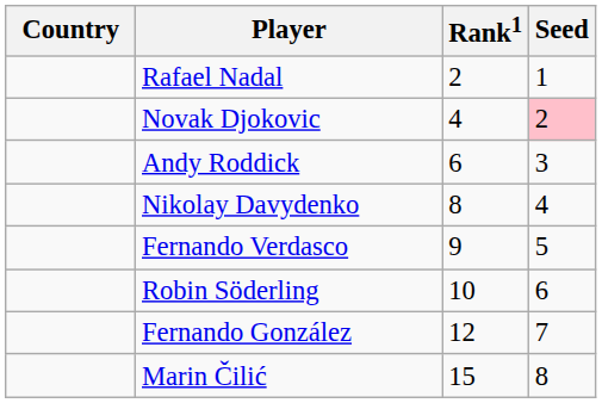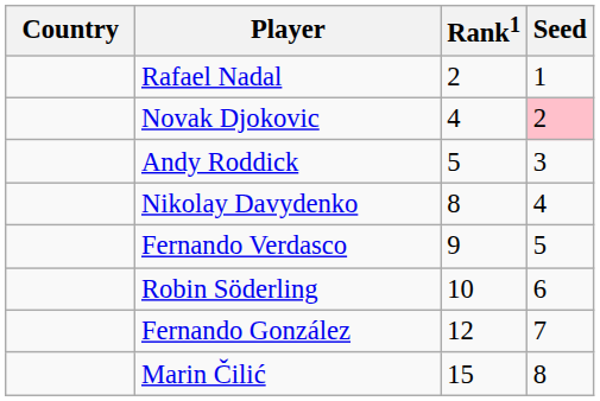Andy Roddick | Rank1: 6 -> 5
